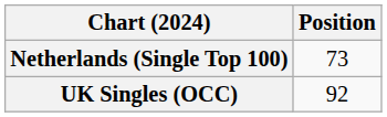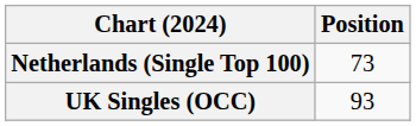UK Singles (OCC) | Position: 92 -> 93
